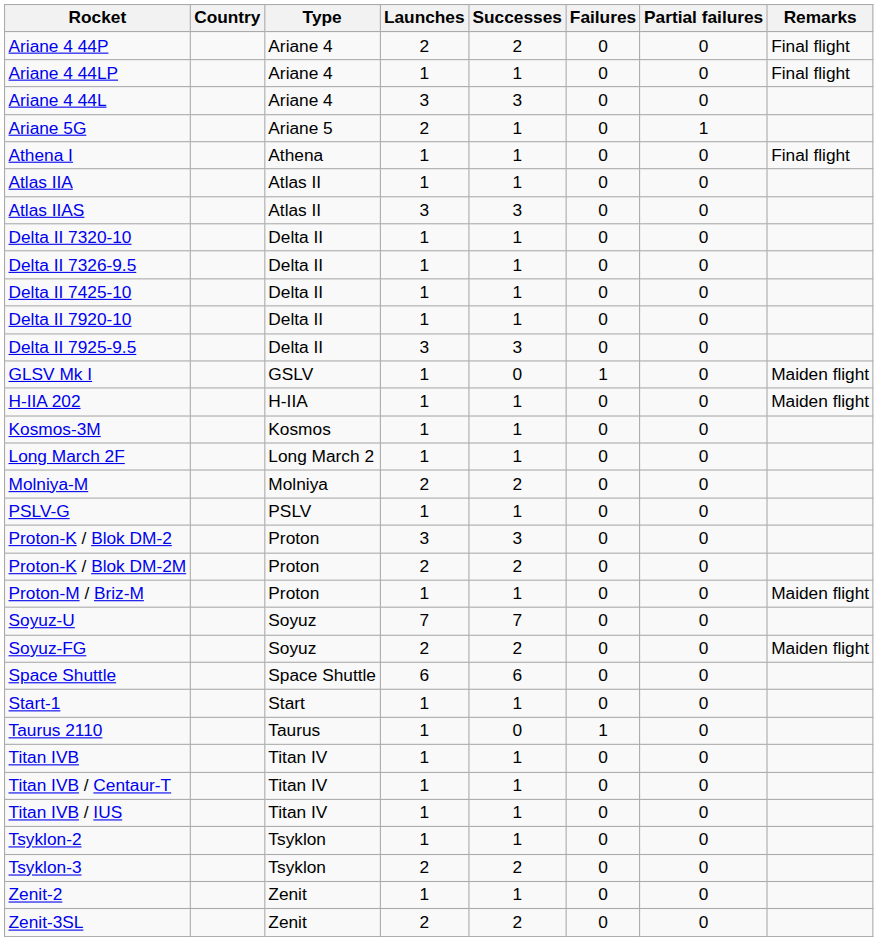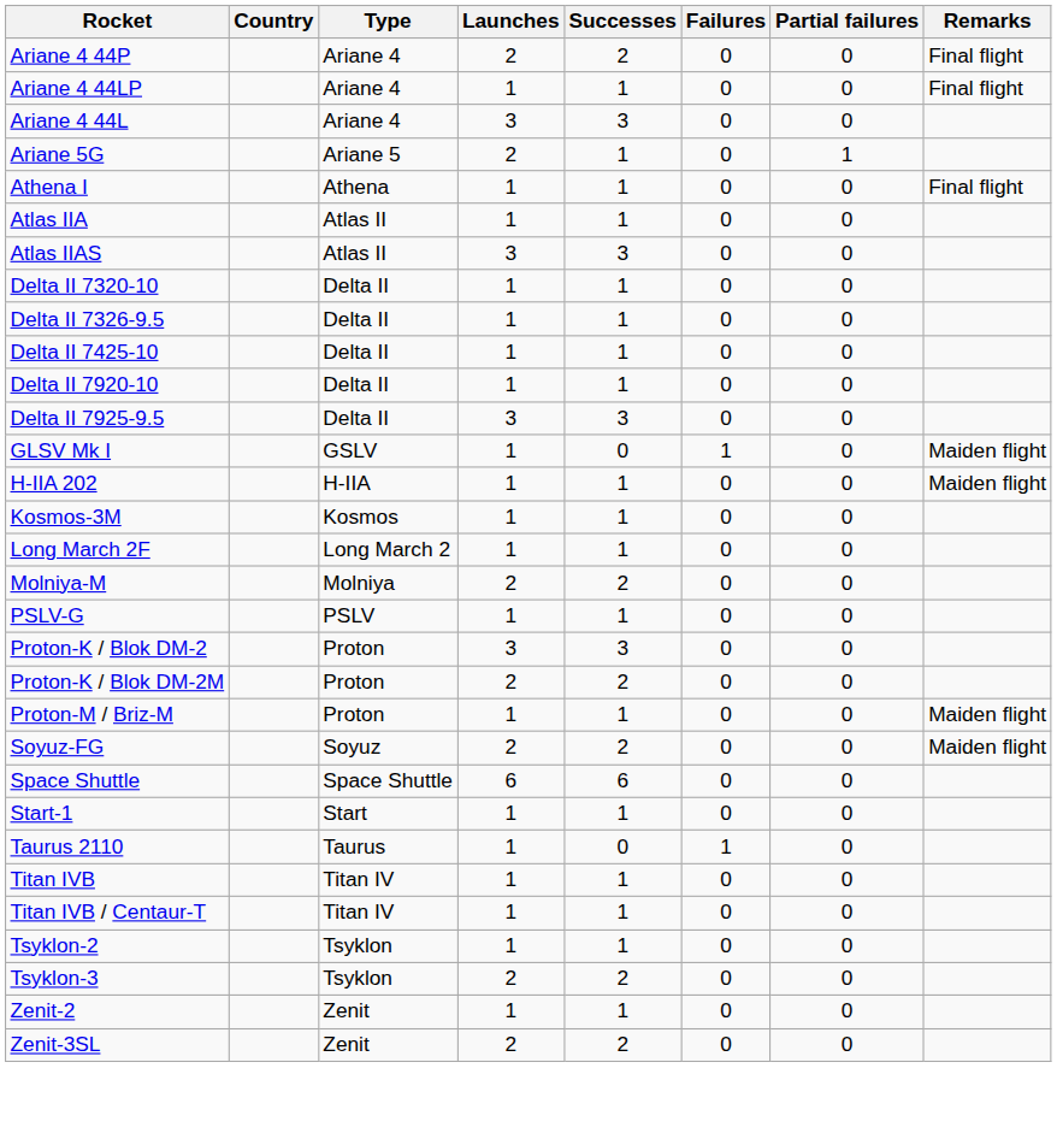- row: Soyuz-U | Soyuz | 7 | 7 | 0 | 0
- row: Titan IVB / IUS | Titan IV | 1 | 1 | 0 | 0
